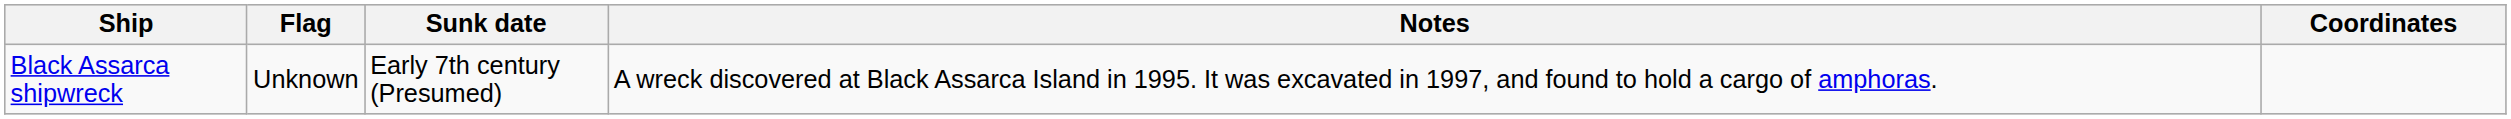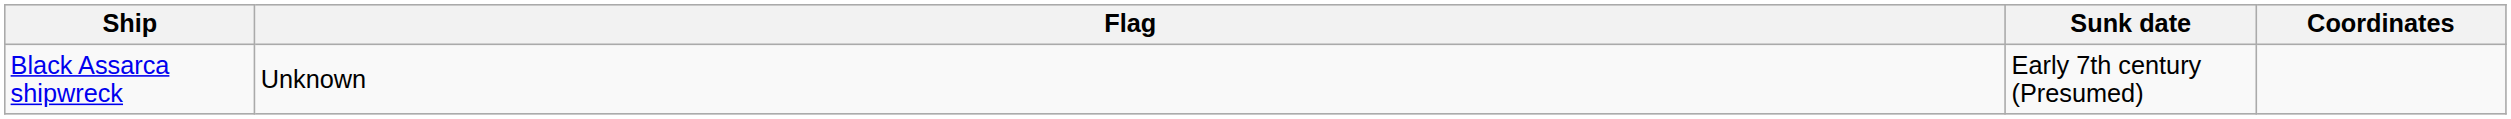- column: Notes | A wreck discovered at Black Assarca Island in 1995. It was excavated in 1997, and found to hold a cargo of amphoras.
